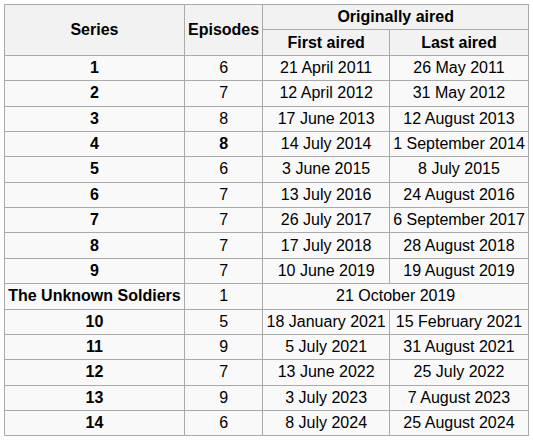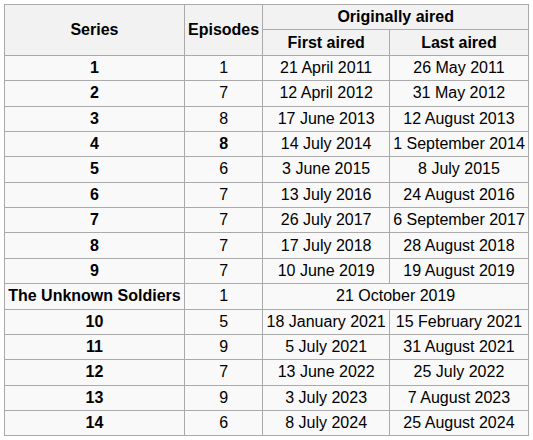21 April 2011 | Episodes: 6 -> 1
